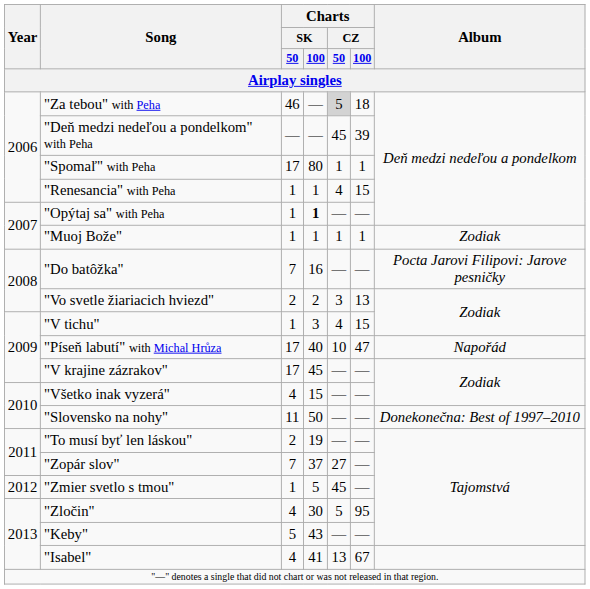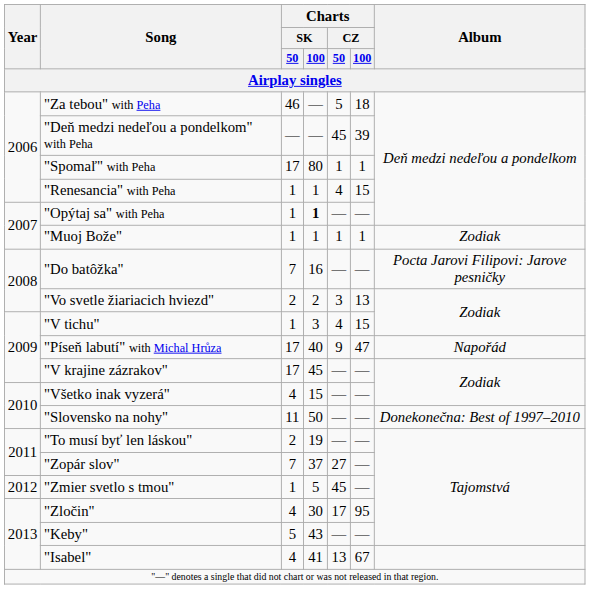"Za tebou" with Peha | Charts / CZ / 50: lightgrey background -> no background
"Píseň labutí" with Michal Hrůza | Charts / CZ / 50: 10 -> 9
"Zločin" | Charts / CZ / 50: 5 -> 17
